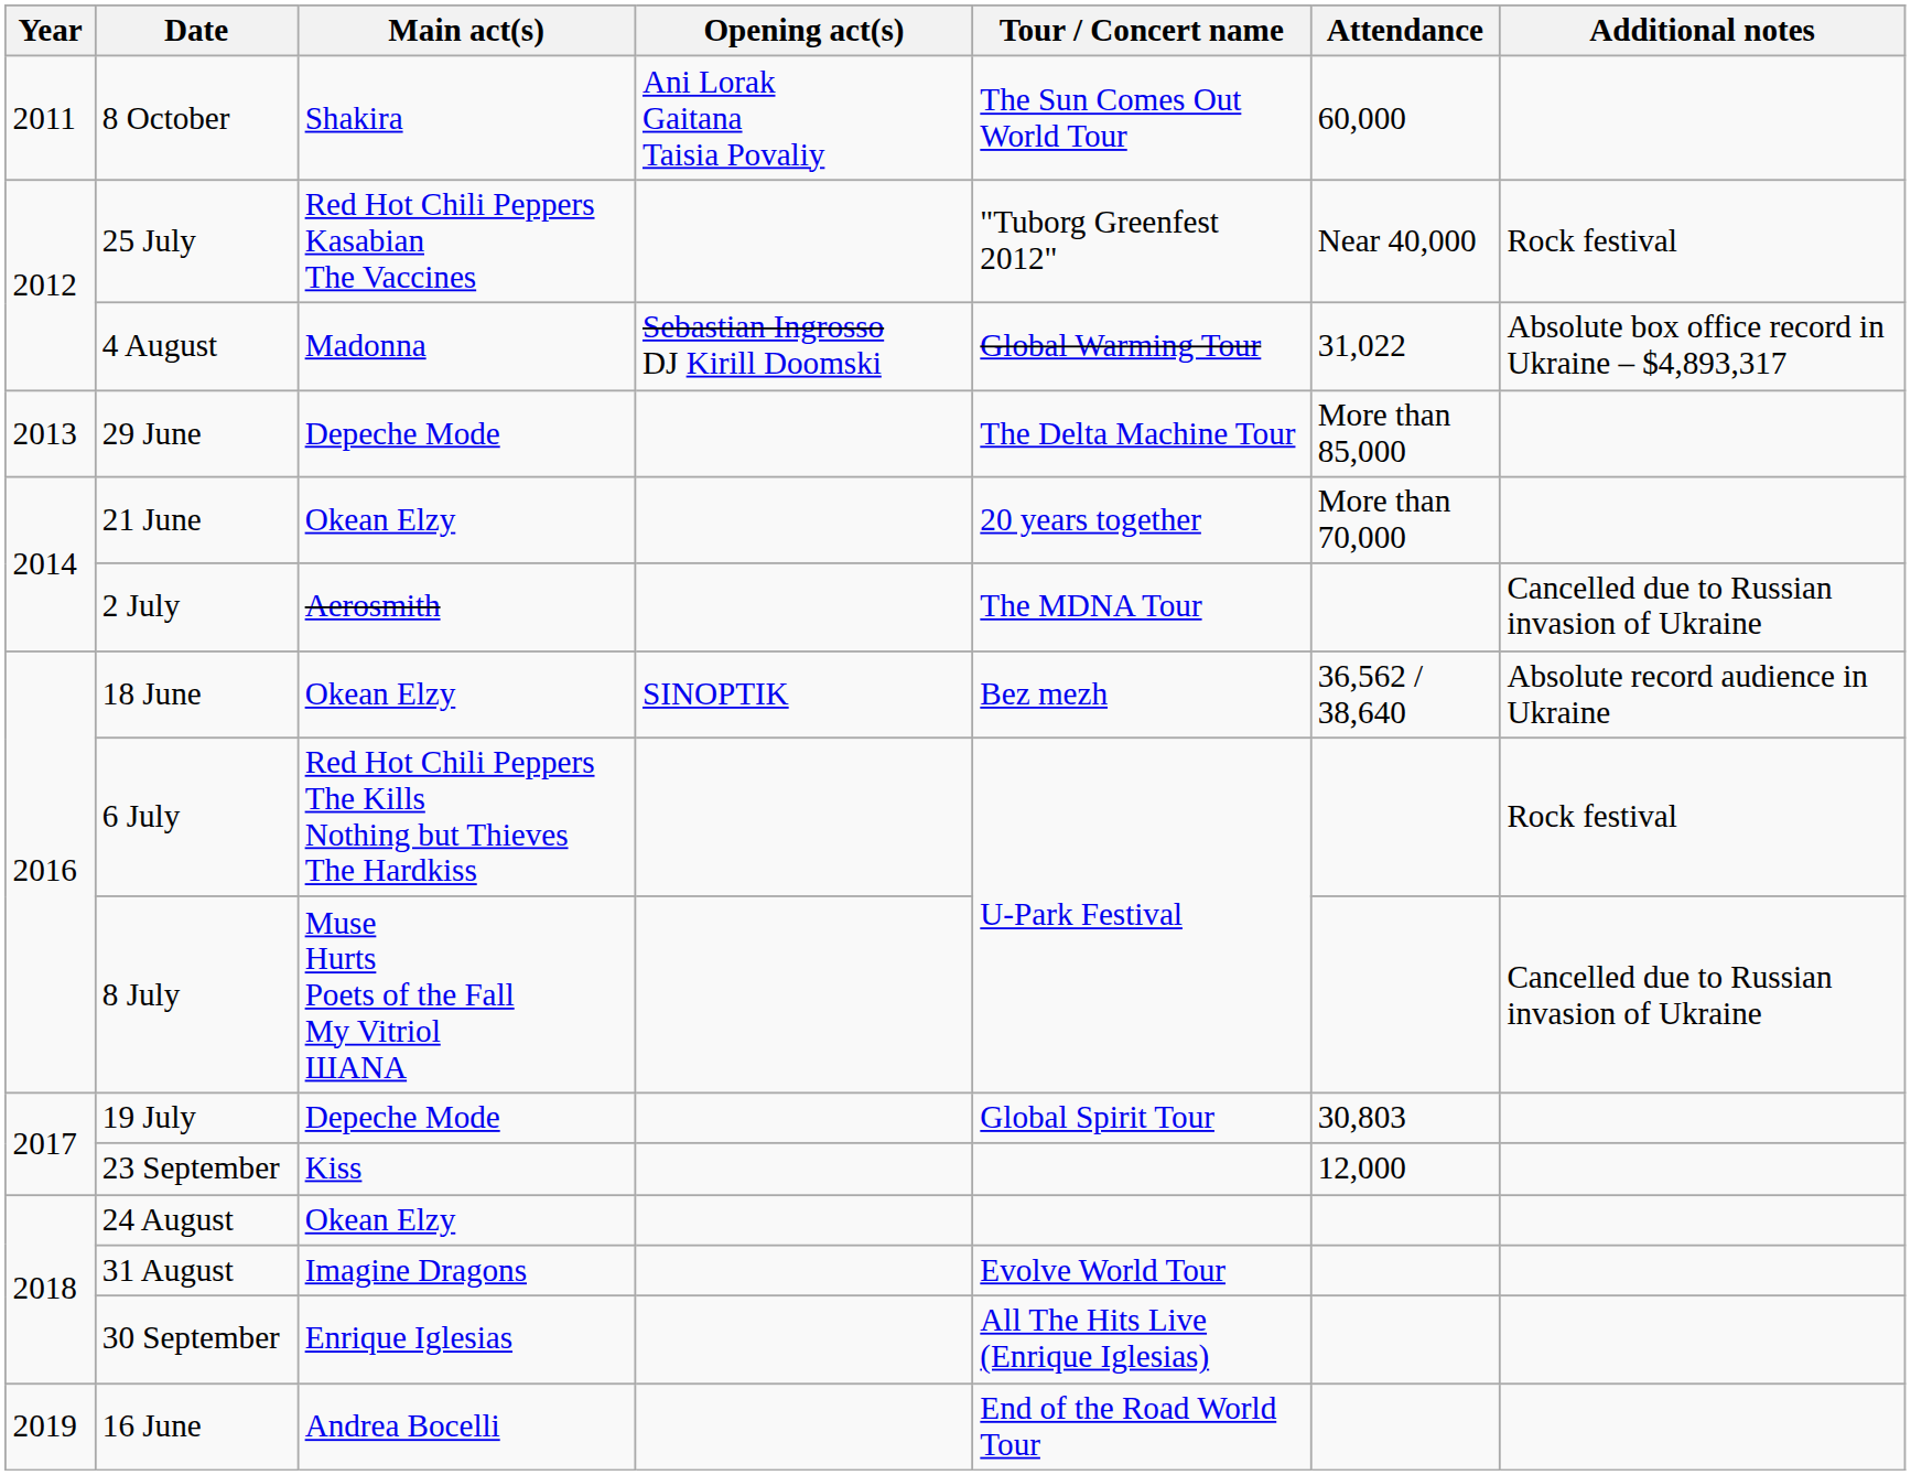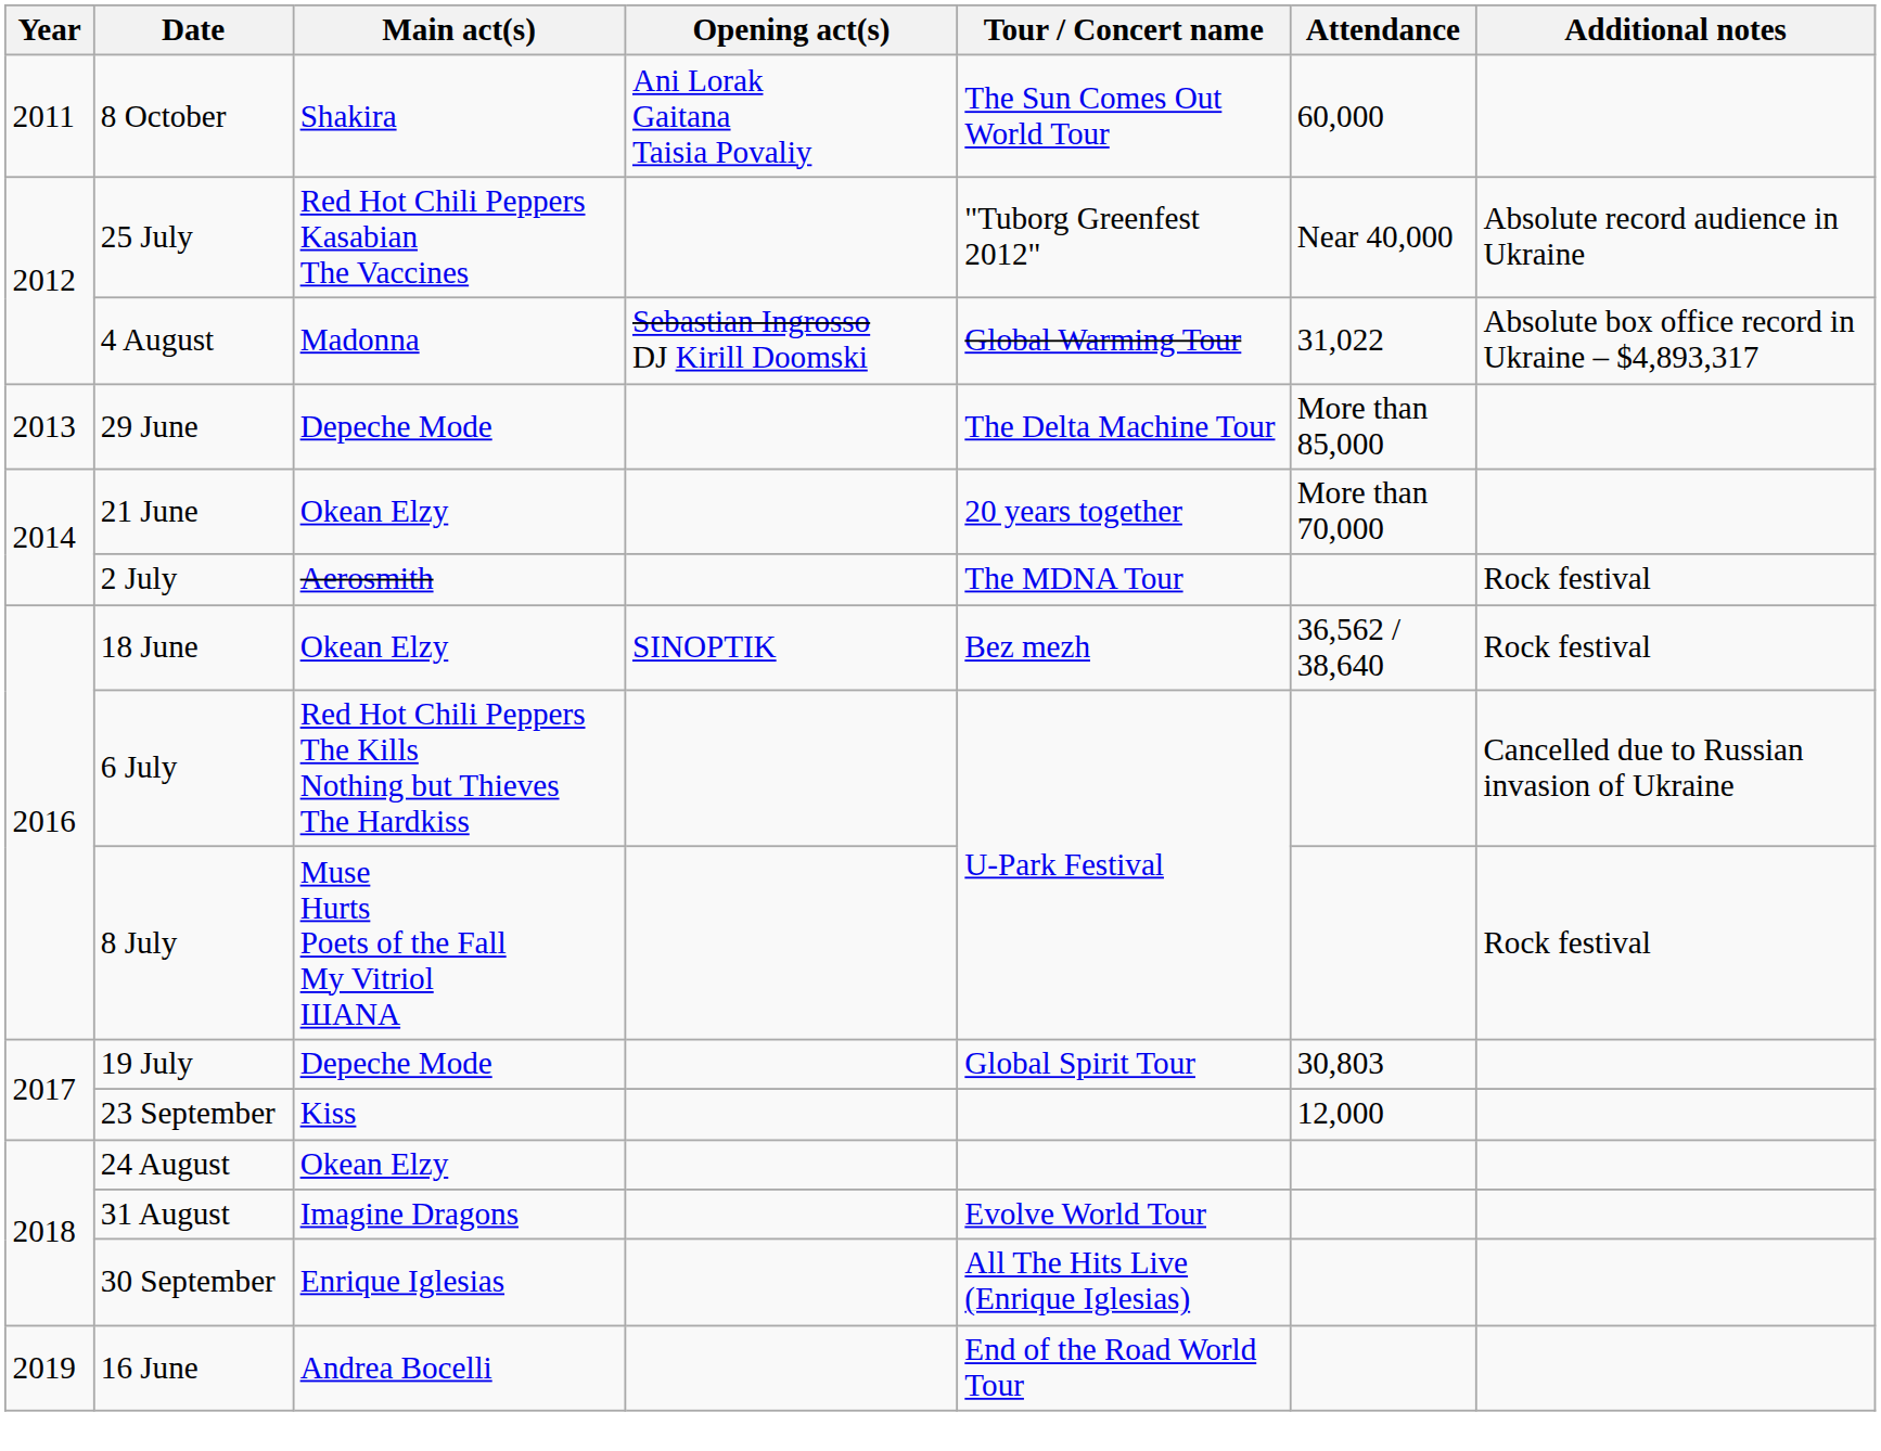25 July | Additional notes: Rock festival -> Absolute record audience in Ukraine
2 July | Additional notes: Cancelled due to Russian invasion of Ukraine -> Rock festival
18 June | Additional notes: Absolute record audience in Ukraine -> Rock festival
6 July | Additional notes: Rock festival -> Cancelled due to Russian invasion of Ukraine
8 July | Additional notes: Cancelled due to Russian invasion of Ukraine -> Rock festival
